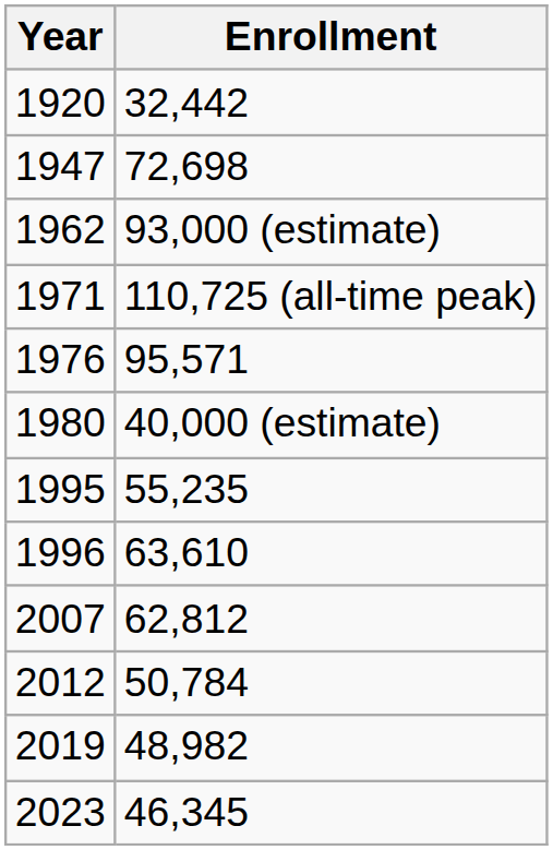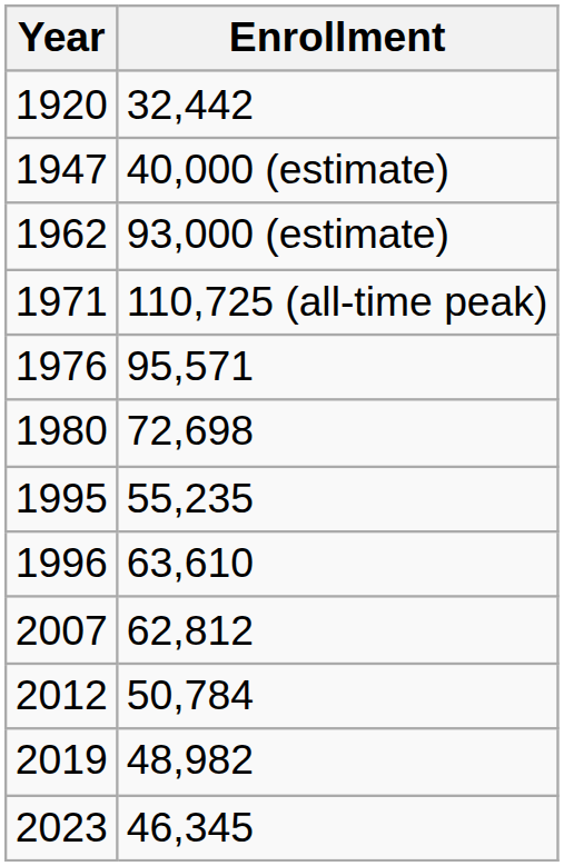1947 | Enrollment: 72,698 -> 40,000 (estimate)
1980 | Enrollment: 40,000 (estimate) -> 72,698
